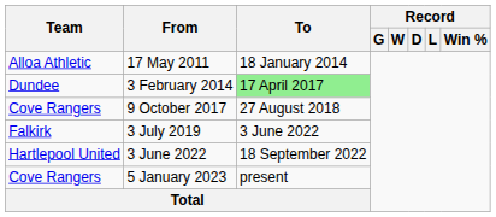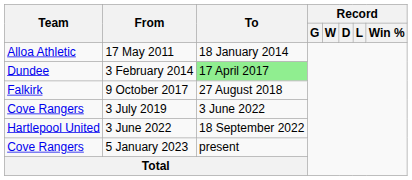9 October 2017 | Team: Cove Rangers -> Falkirk
3 July 2019 | Team: Falkirk -> Cove Rangers
